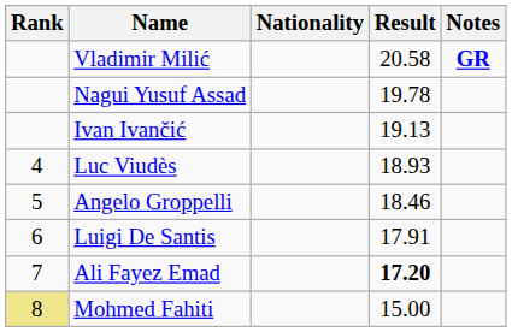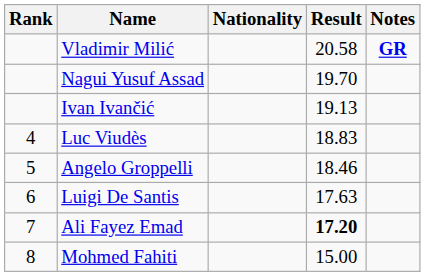Nagui Yusuf Assad | Result: 19.78 -> 19.70
Luc Viudès | Result: 18.93 -> 18.83
Luigi De Santis | Result: 17.91 -> 17.63
Mohmed Fahiti | Rank: khaki background -> no background
